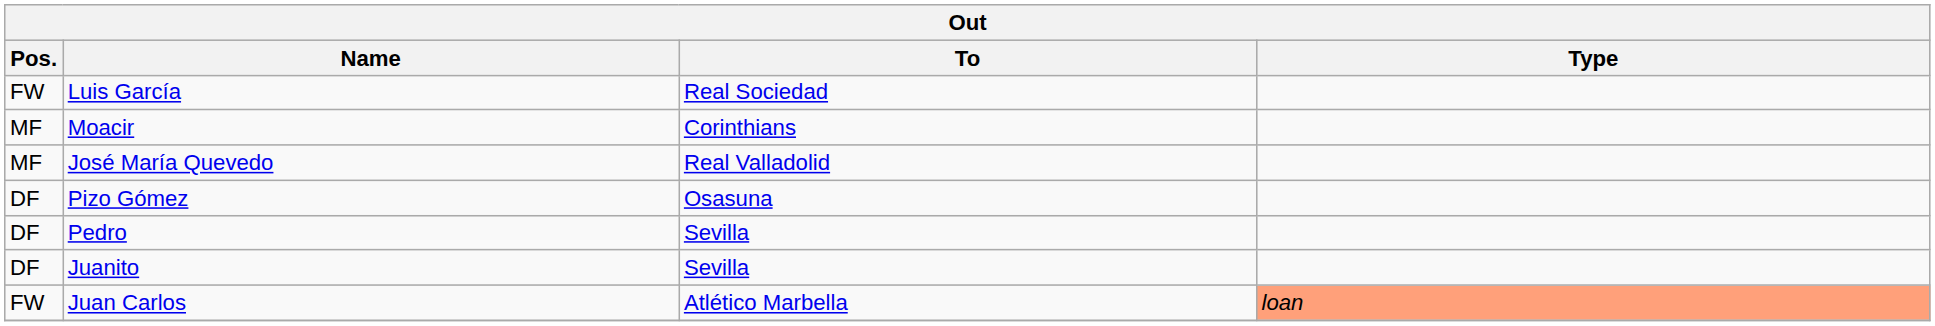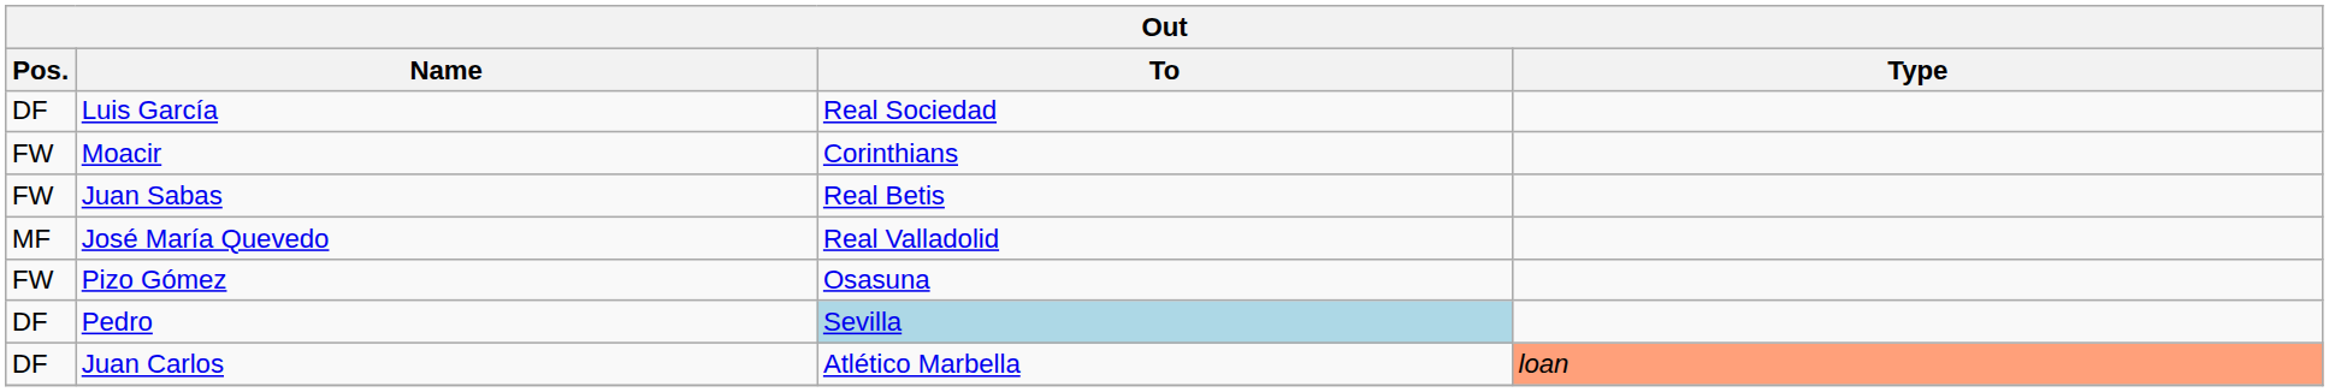Luis García | Pos.: FW -> DF
Moacir | Pos.: MF -> FW
+ row: FW | Juan Sabas | Real Betis
Pizo Gómez | Pos.: DF -> FW
Pedro | To: no background -> lightblue background
- row: DF | Juanito | Sevilla
Juan Carlos | Pos.: FW -> DF
